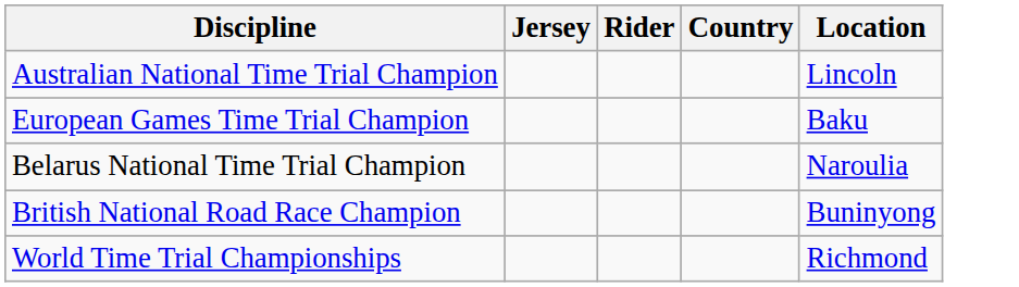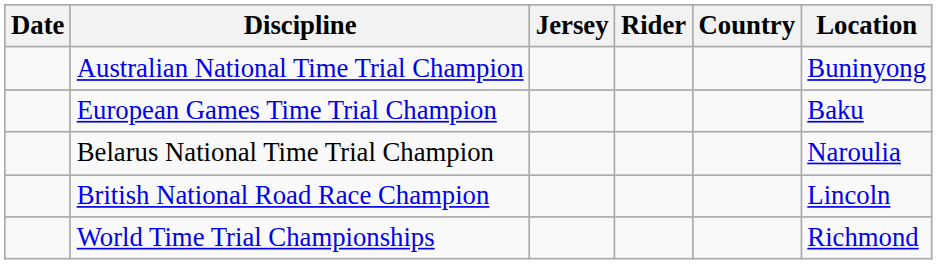+ column: Date
Australian National Time Trial Champion | Location: Lincoln -> Buninyong
British National Road Race Champion | Location: Buninyong -> Lincoln
